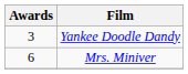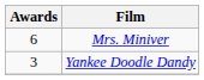rows swapped: Mrs. Miniver <-> Yankee Doodle Dandy
